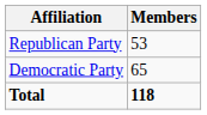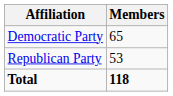rows swapped: Democratic Party <-> Republican Party
